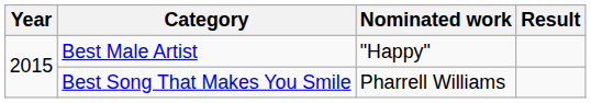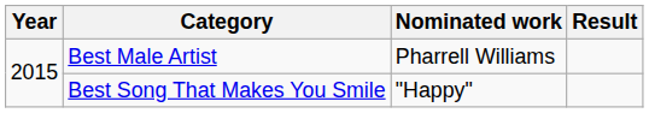Best Male Artist | Nominated work: "Happy" -> Pharrell Williams
Best Song That Makes You Smile | Nominated work: Pharrell Williams -> "Happy"
